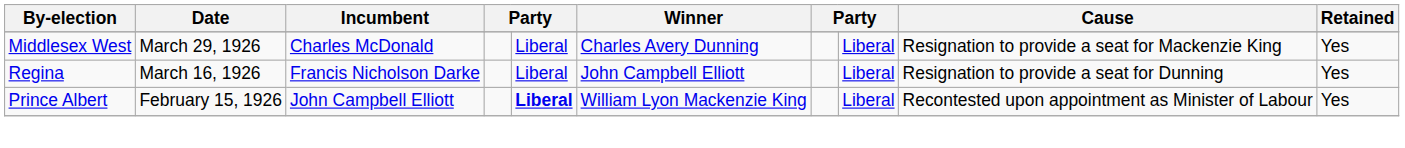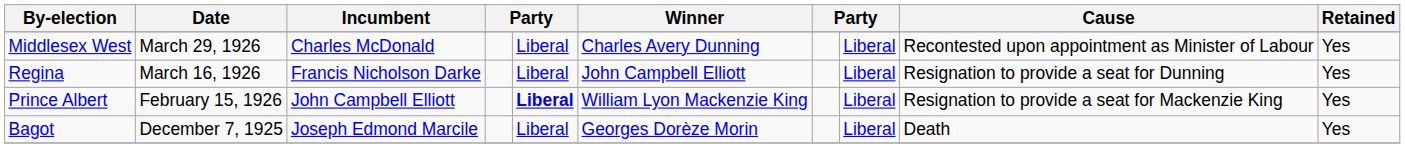Middlesex West | Cause: Resignation to provide a seat for Mackenzie King -> Recontested upon appointment as Minister of Labour
Prince Albert | Cause: Recontested upon appointment as Minister of Labour -> Resignation to provide a seat for Mackenzie King
+ row: Bagot | December 7, 1925 | Joseph Edmond Marcile | Liberal | Georges Dorèze Morin | Liberal | Death | Yes
